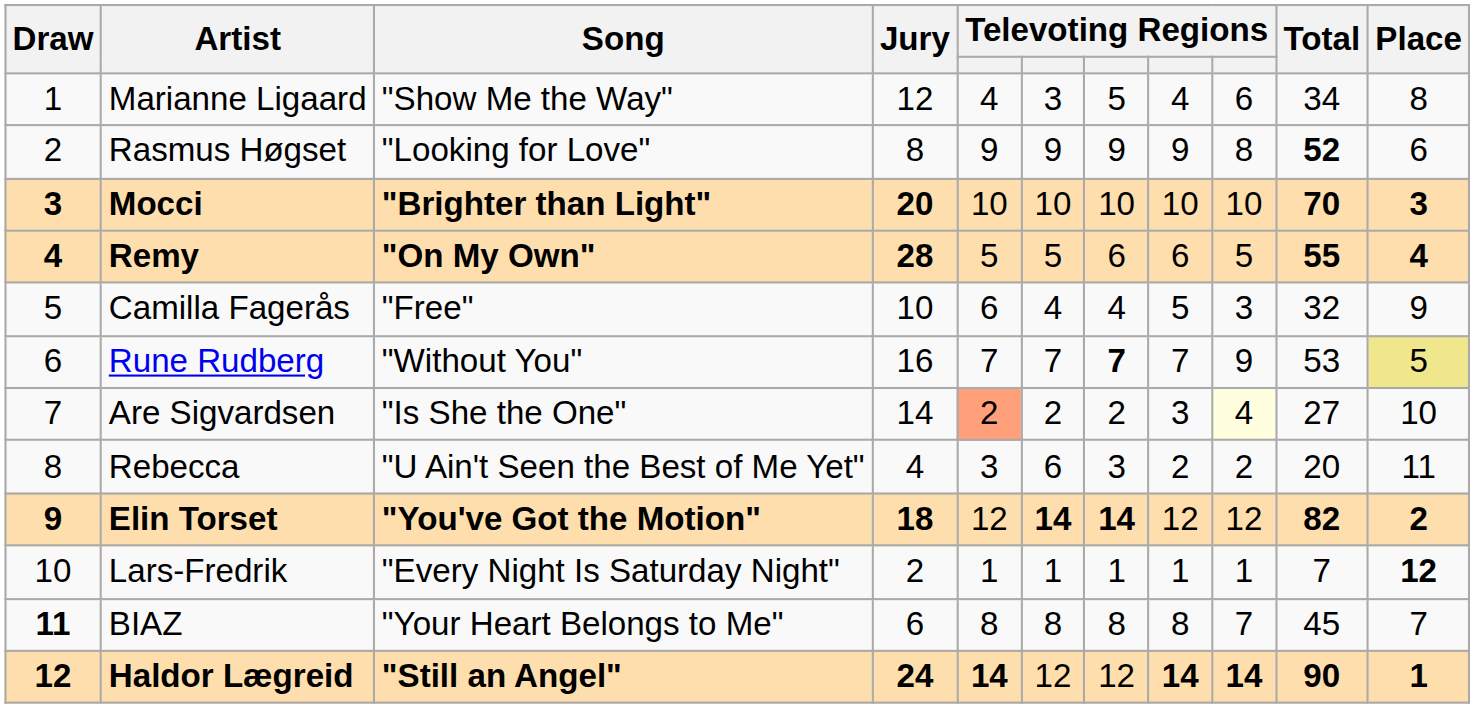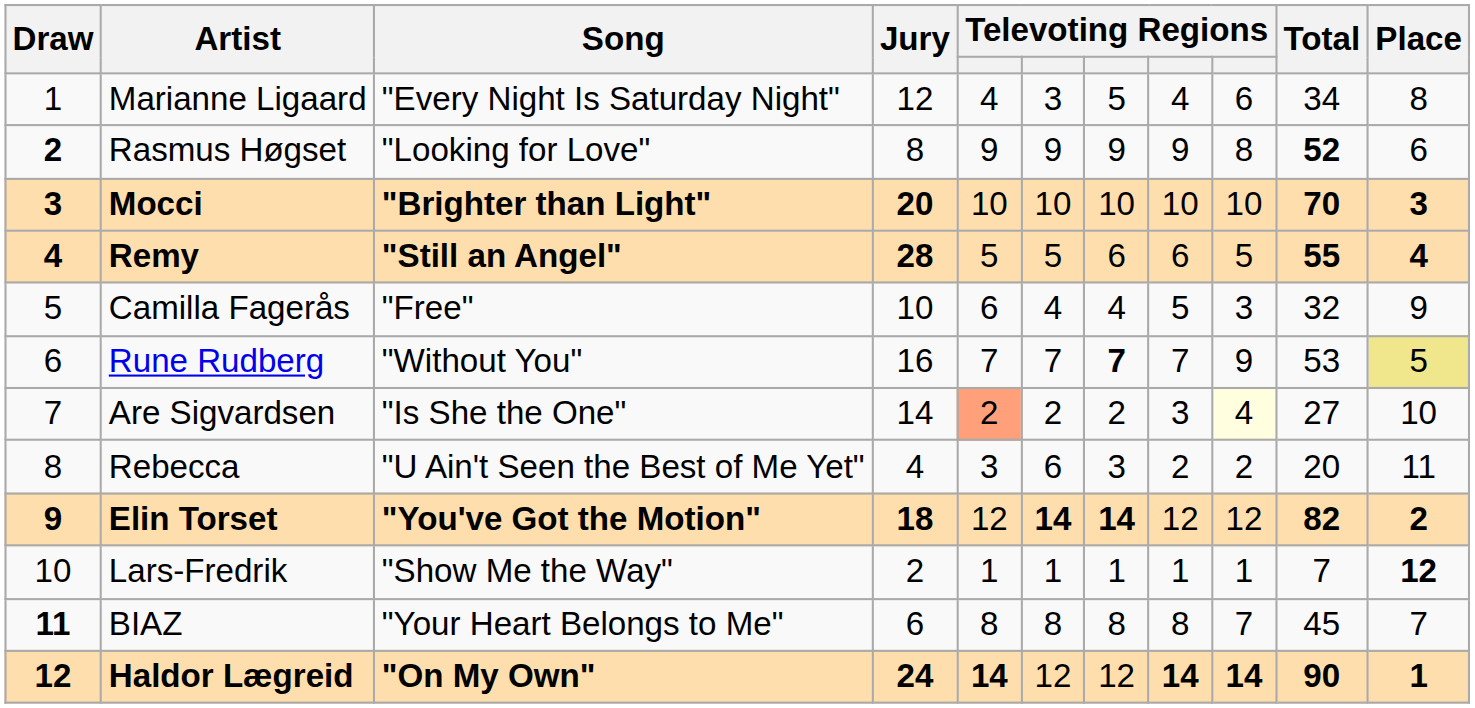Marianne Ligaard | Song: "Show Me the Way" -> "Every Night Is Saturday Night"
Rasmus Høgset | Draw: normal -> bold
Remy | Song: "On My Own" -> "Still an Angel"
Lars-Fredrik | Song: "Every Night Is Saturday Night" -> "Show Me the Way"
Haldor Lægreid | Song: "Still an Angel" -> "On My Own"
